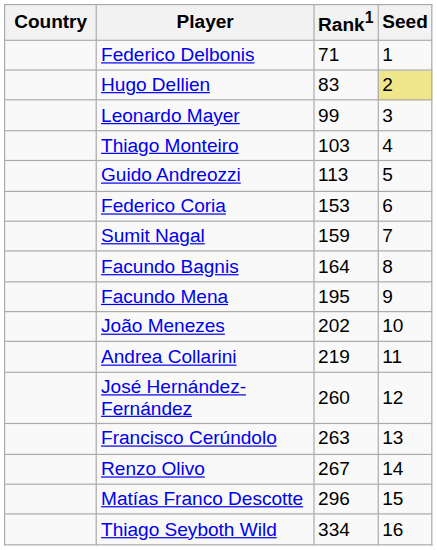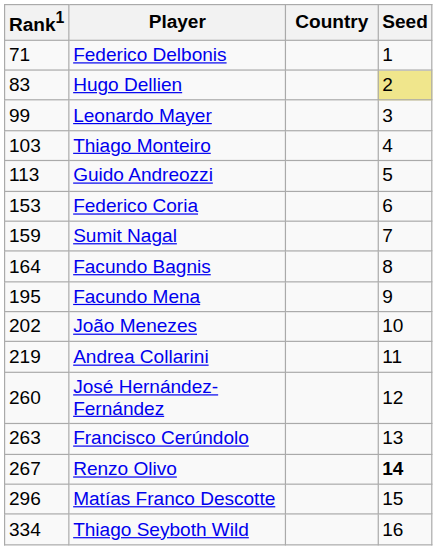columns swapped: Country <-> Rank1
Renzo Olivo | Seed: normal -> bold
